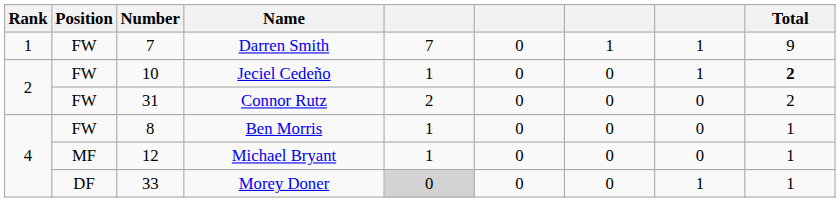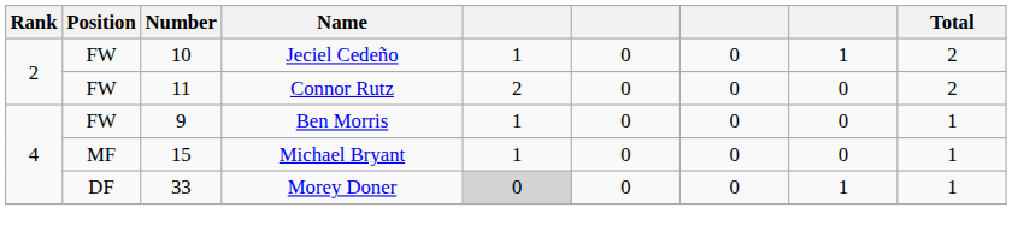- row: 1 | FW | 7 | Darren Smith | 7 | 0 | 1 | 1 | 9
Jeciel Cedeño | Total: bold -> normal
Connor Rutz | Number: 31 -> 11
Ben Morris | Number: 8 -> 9
Michael Bryant | Number: 12 -> 15
